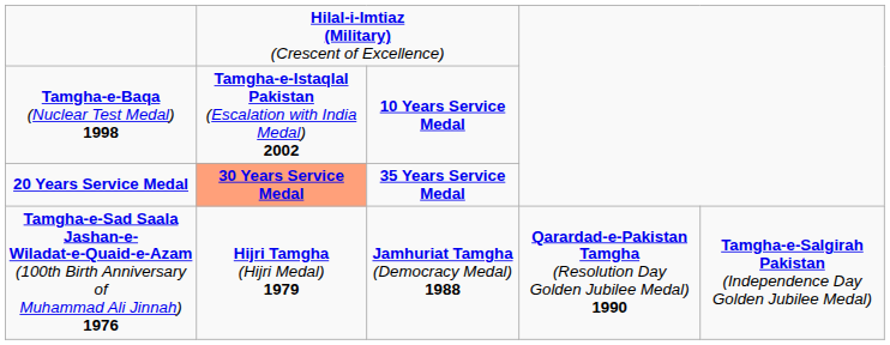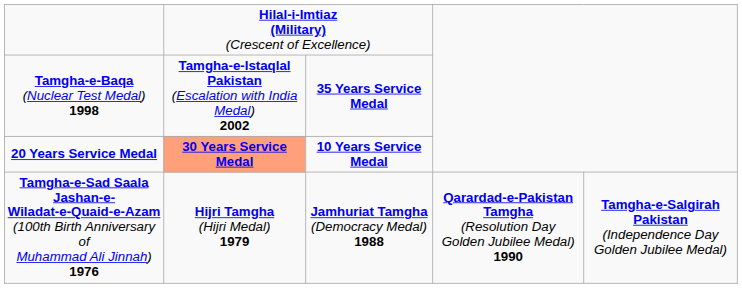Tamgha-e-Baqa (Nuclear Test Medal) 1998 | column 3: 10 Years Service Medal -> 35 Years Service Medal
20 Years Service Medal | column 3: 35 Years Service Medal -> 10 Years Service Medal
